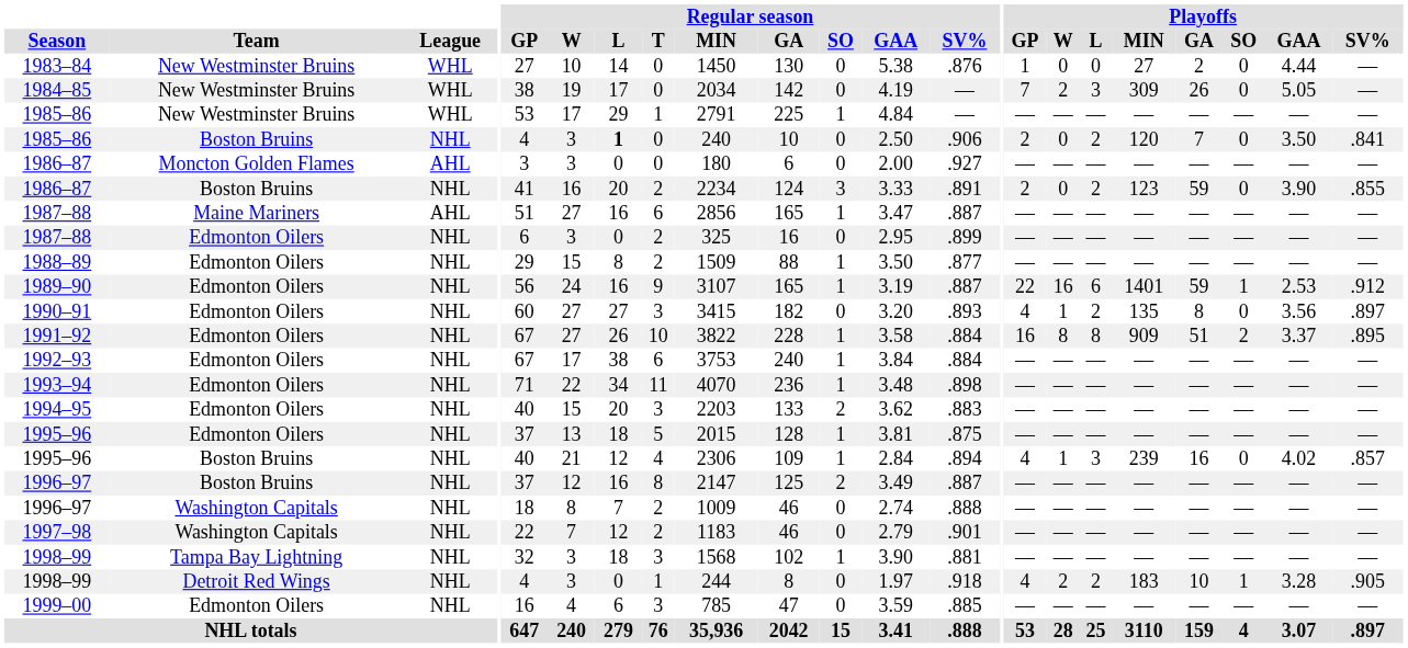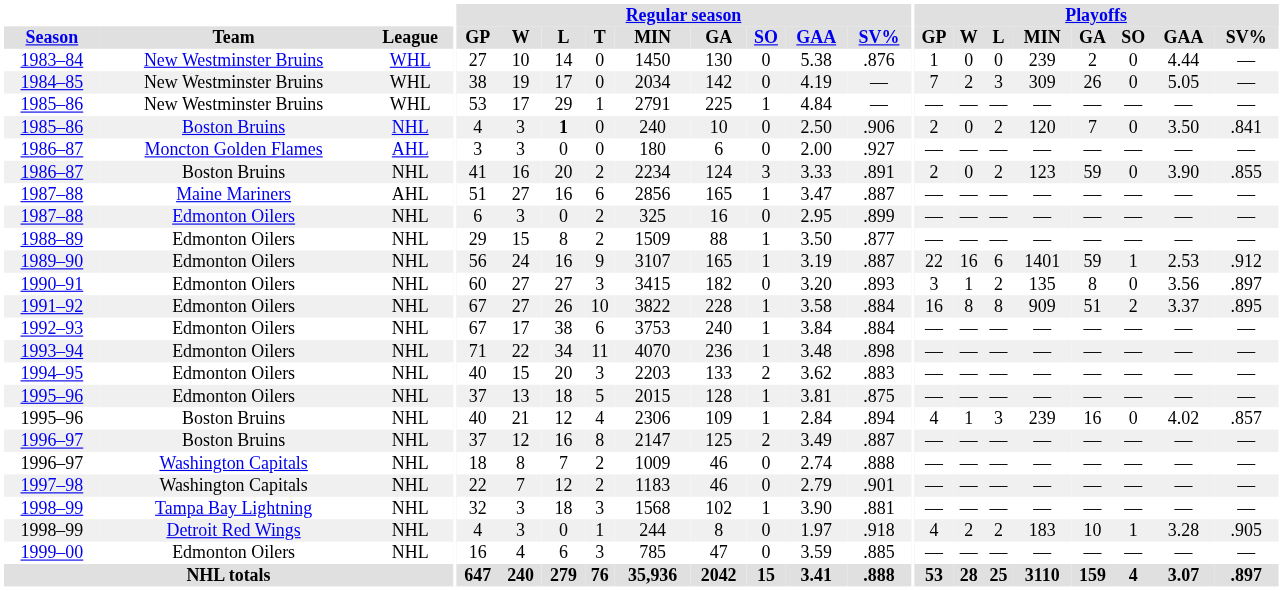1983–84 | Playoffs / MIN: 27 -> 239
1990–91 | Playoffs / GP: 4 -> 3
